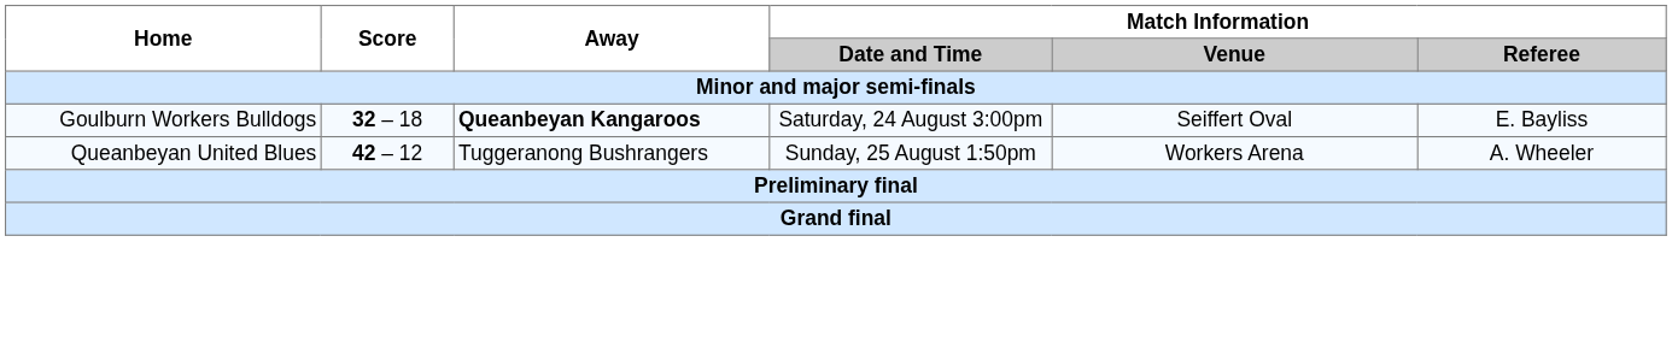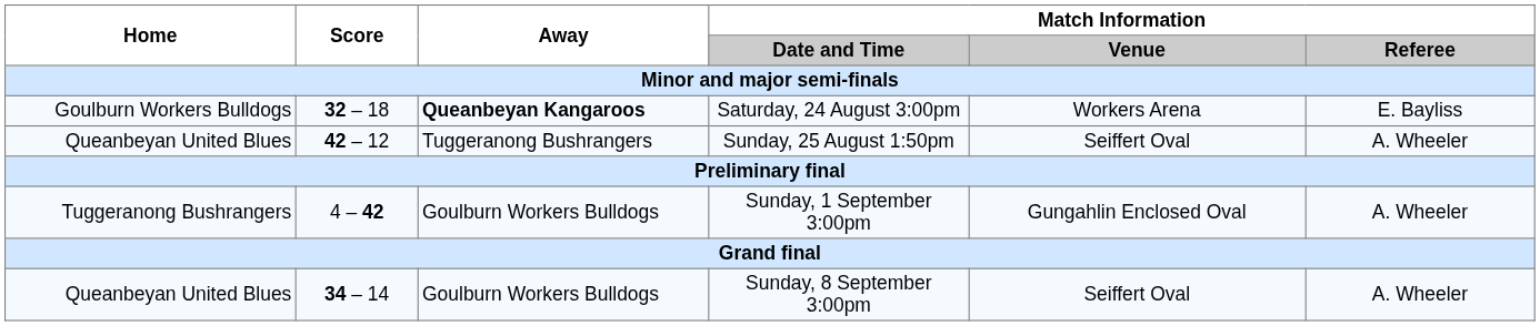Saturday, 24 August 3:00pm | Match Information / Venue: Seiffert Oval -> Workers Arena
Sunday, 25 August 1:50pm | Match Information / Venue: Workers Arena -> Seiffert Oval
+ row: Tuggeranong Bushrangers | 4 – 42 | Goulburn Workers Bulldogs | Sunday, 1 September 3:00pm | Gungahlin Enclosed Oval | A. Wheeler
+ row: Queanbeyan United Blues | 34 – 14 | Goulburn Workers Bulldogs | Sunday, 8 September 3:00pm | Seiffert Oval | A. Wheeler
